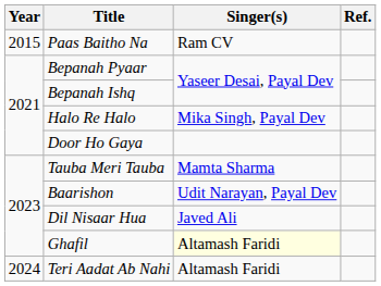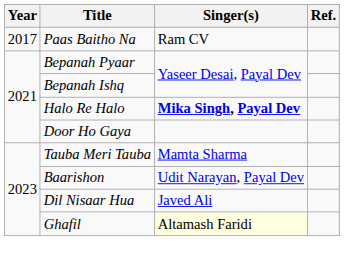Paas Baitho Na | Year: 2015 -> 2017
Halo Re Halo | Singer(s): normal -> bold
- row: 2024 | Teri Aadat Ab Nahi | Altamash Faridi
